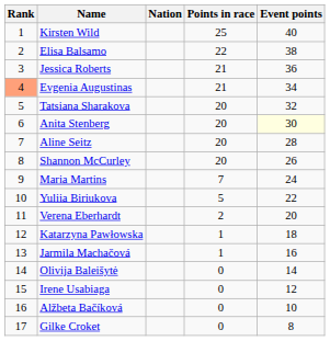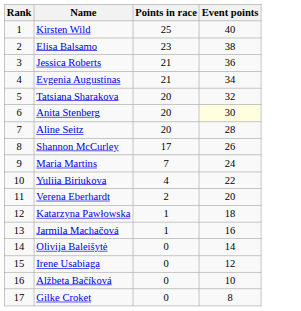- column: Nation
Elisa Balsamo | Points in race: 22 -> 23
Evgenia Augustinas | Rank: lightsalmon background -> no background
Shannon McCurley | Points in race: 20 -> 17
Yuliia Biriukova | Points in race: 5 -> 4
